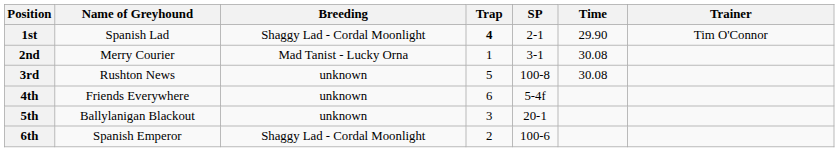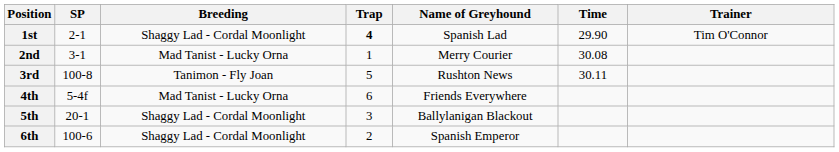columns swapped: Name of Greyhound <-> SP
3rd | Breeding: unknown -> Tanimon - Fly Joan
3rd | Time: 30.08 -> 30.11
4th | Breeding: unknown -> Mad Tanist - Lucky Orna
5th | Breeding: unknown -> Shaggy Lad - Cordal Moonlight
